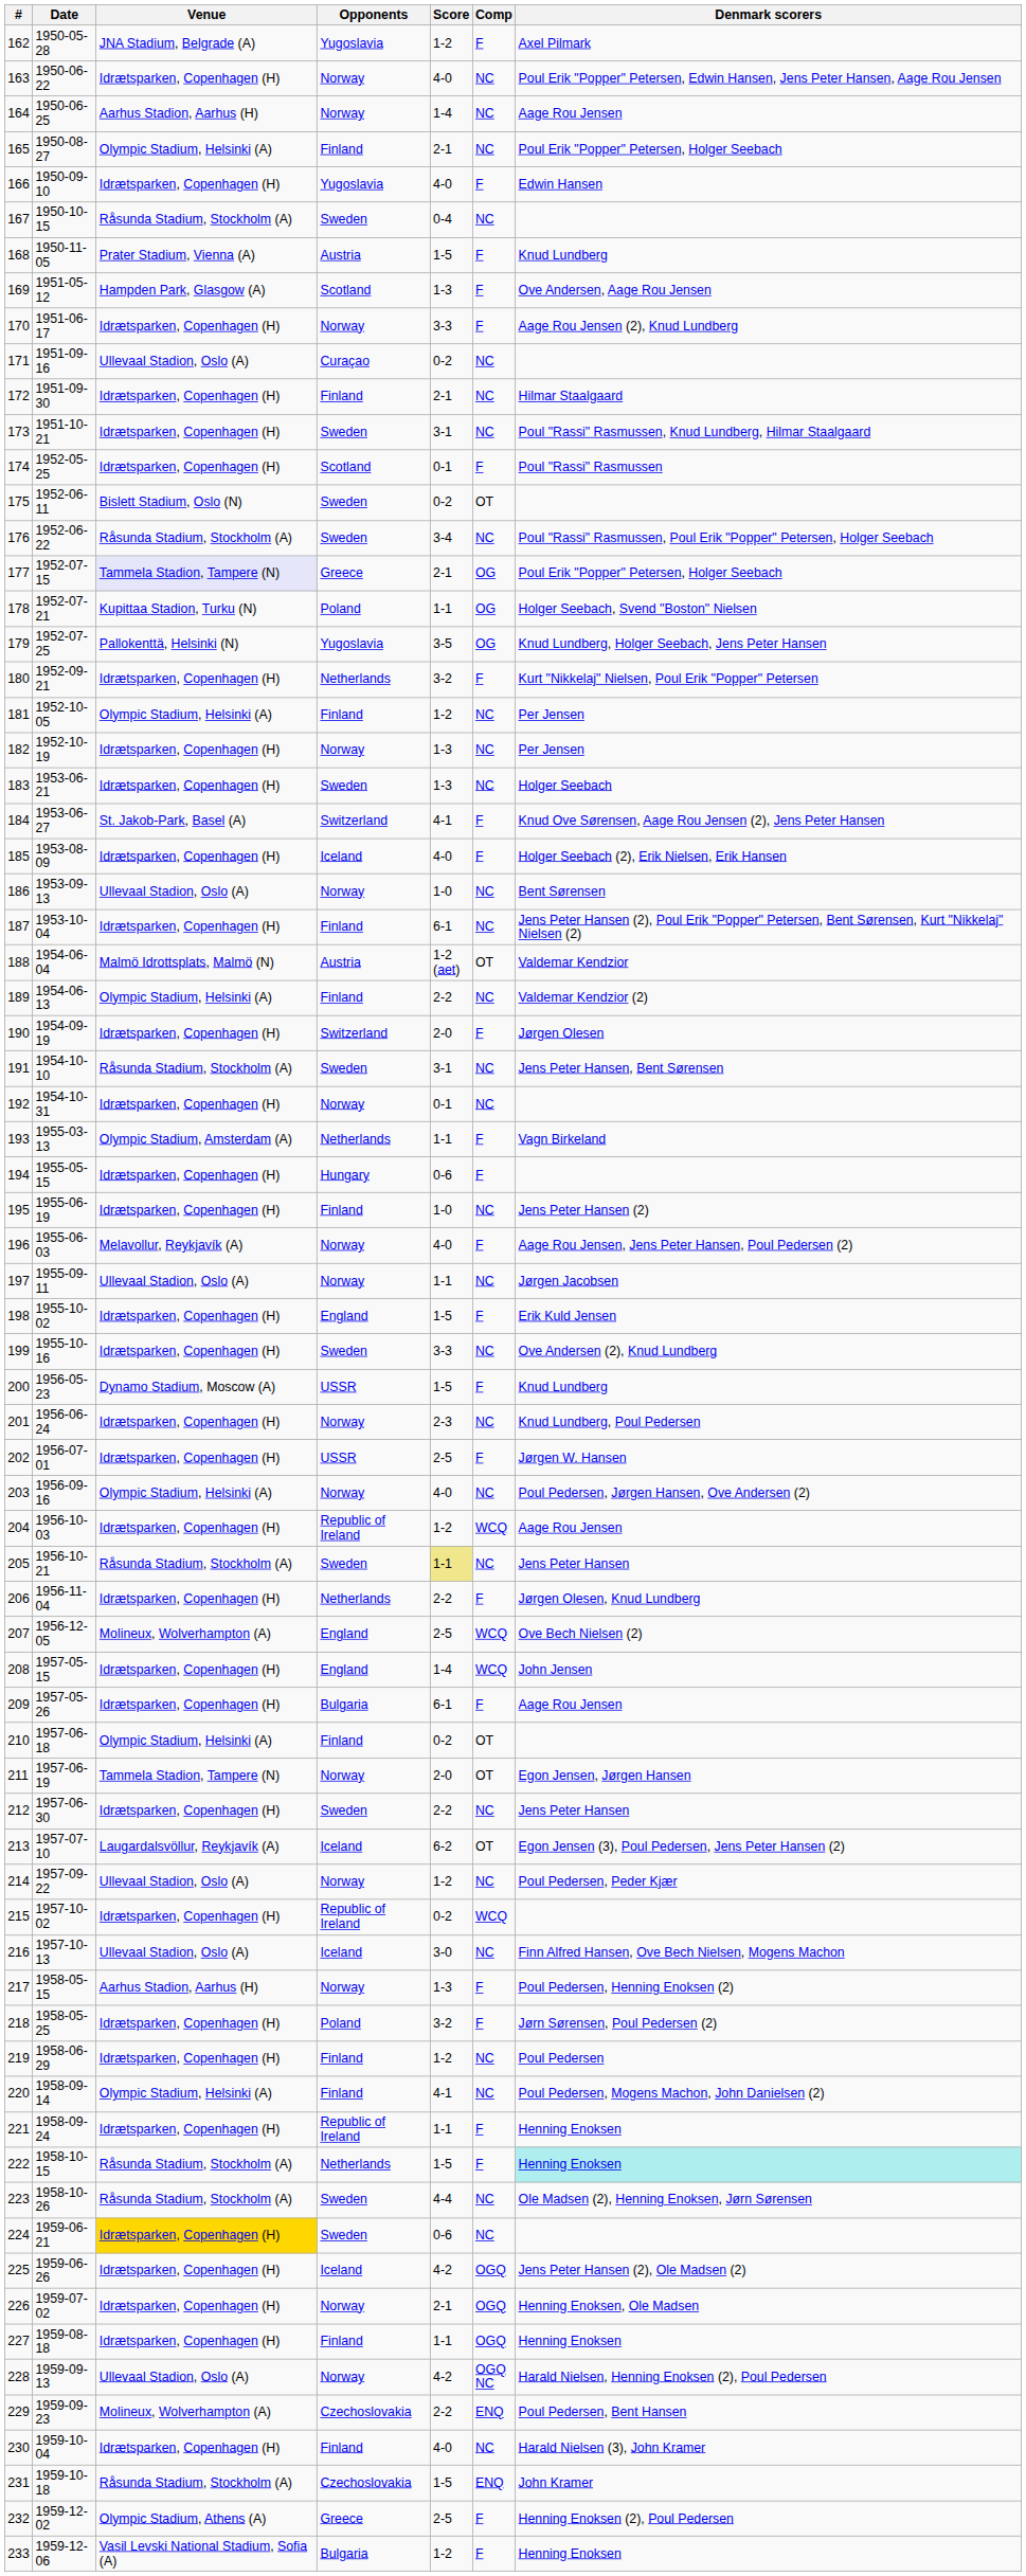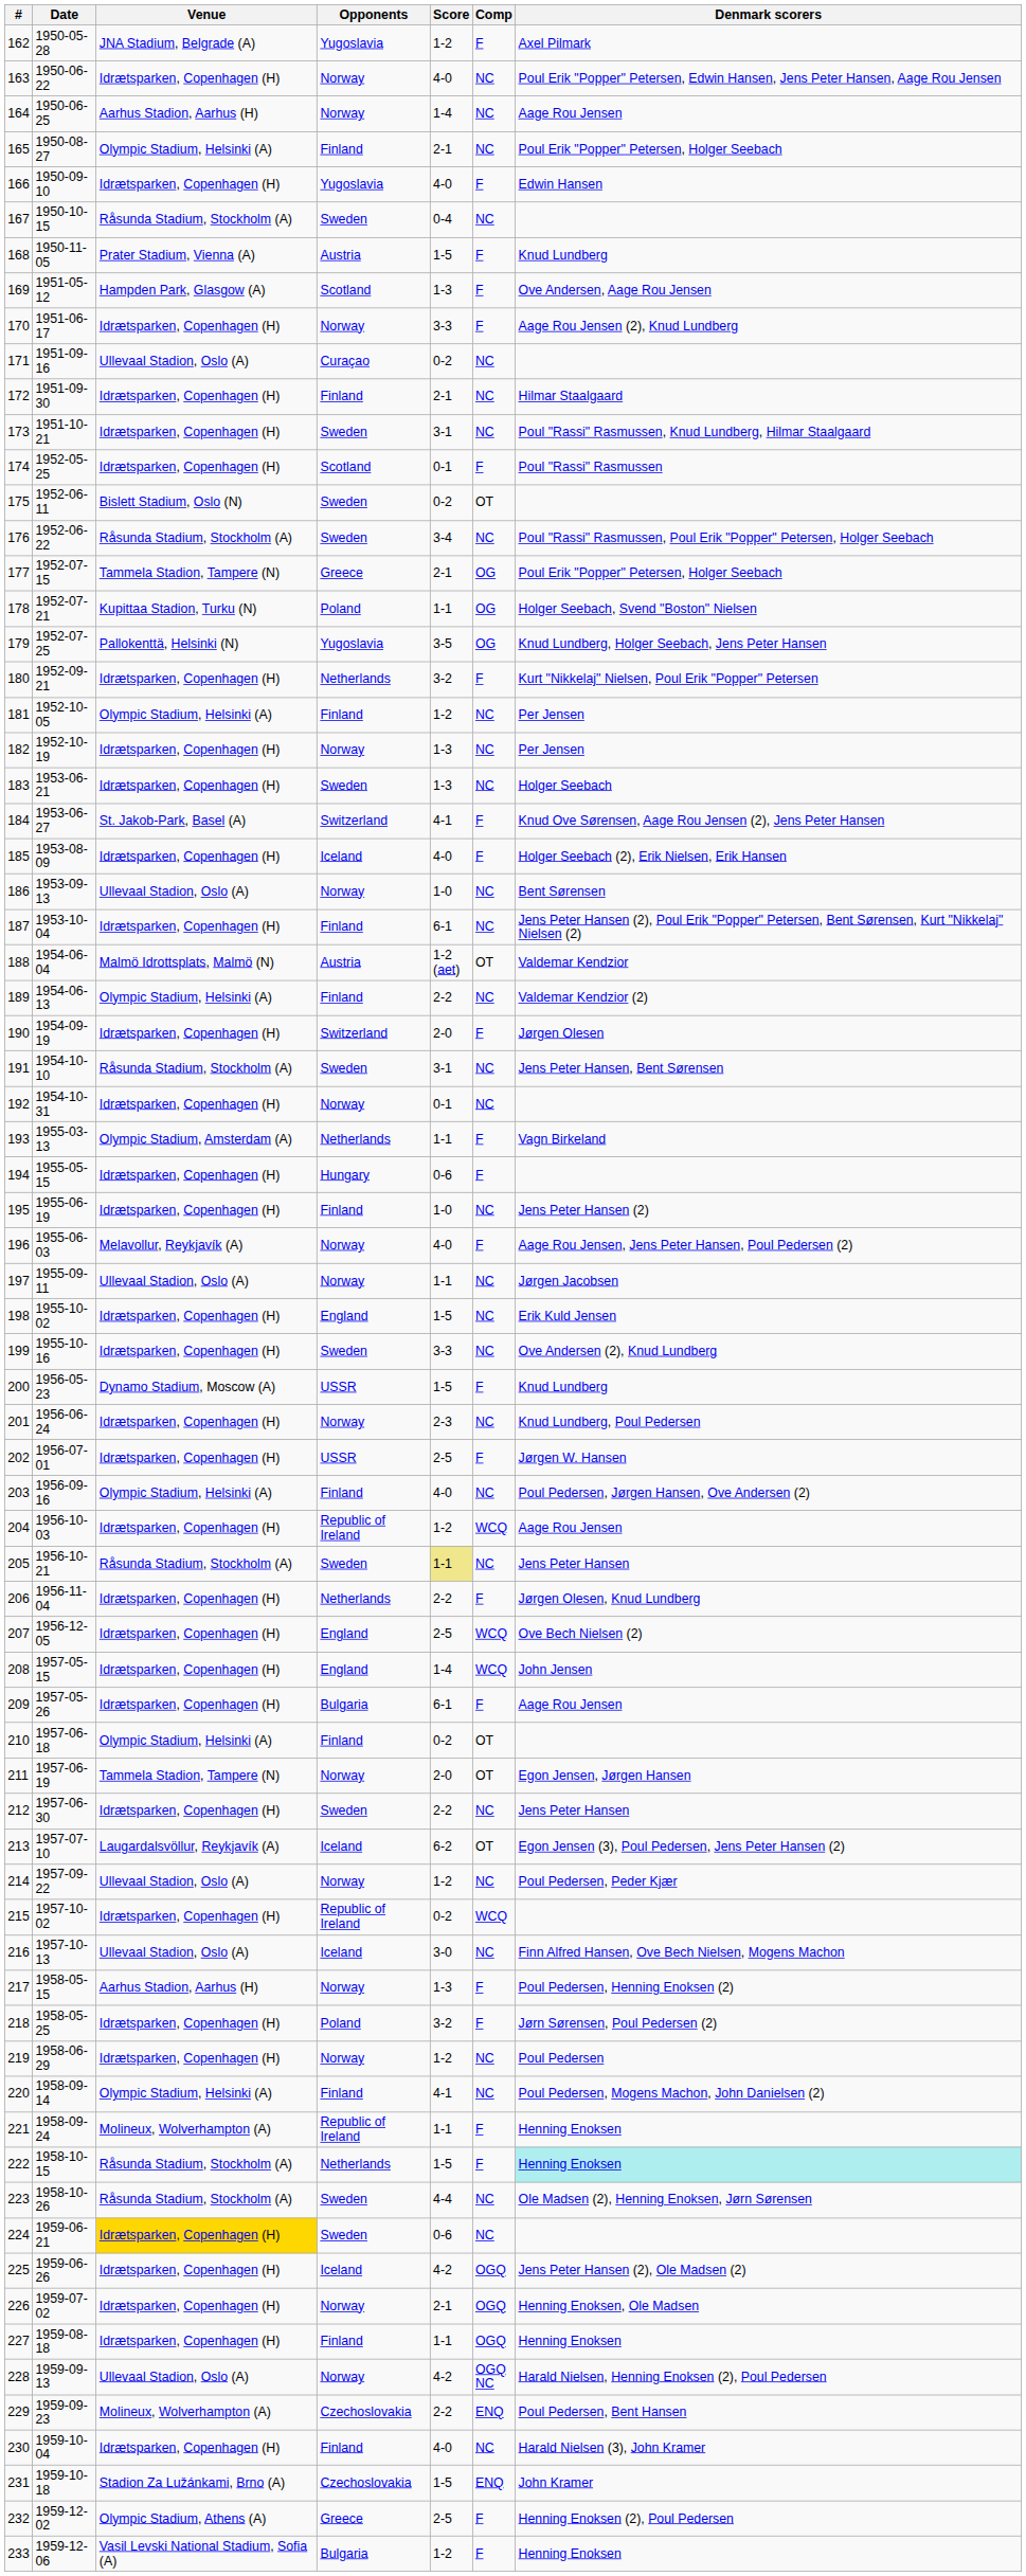177 | Venue: lavender background -> no background
198 | Comp: F -> NC
203 | Opponents: Norway -> Finland
207 | Venue: Molineux, Wolverhampton (A) -> Idrætsparken, Copenhagen (H)
219 | Opponents: Finland -> Norway
221 | Venue: Idrætsparken, Copenhagen (H) -> Molineux, Wolverhampton (A)
231 | Venue: Råsunda Stadium, Stockholm (A) -> Stadion Za Lužánkami, Brno (A)
